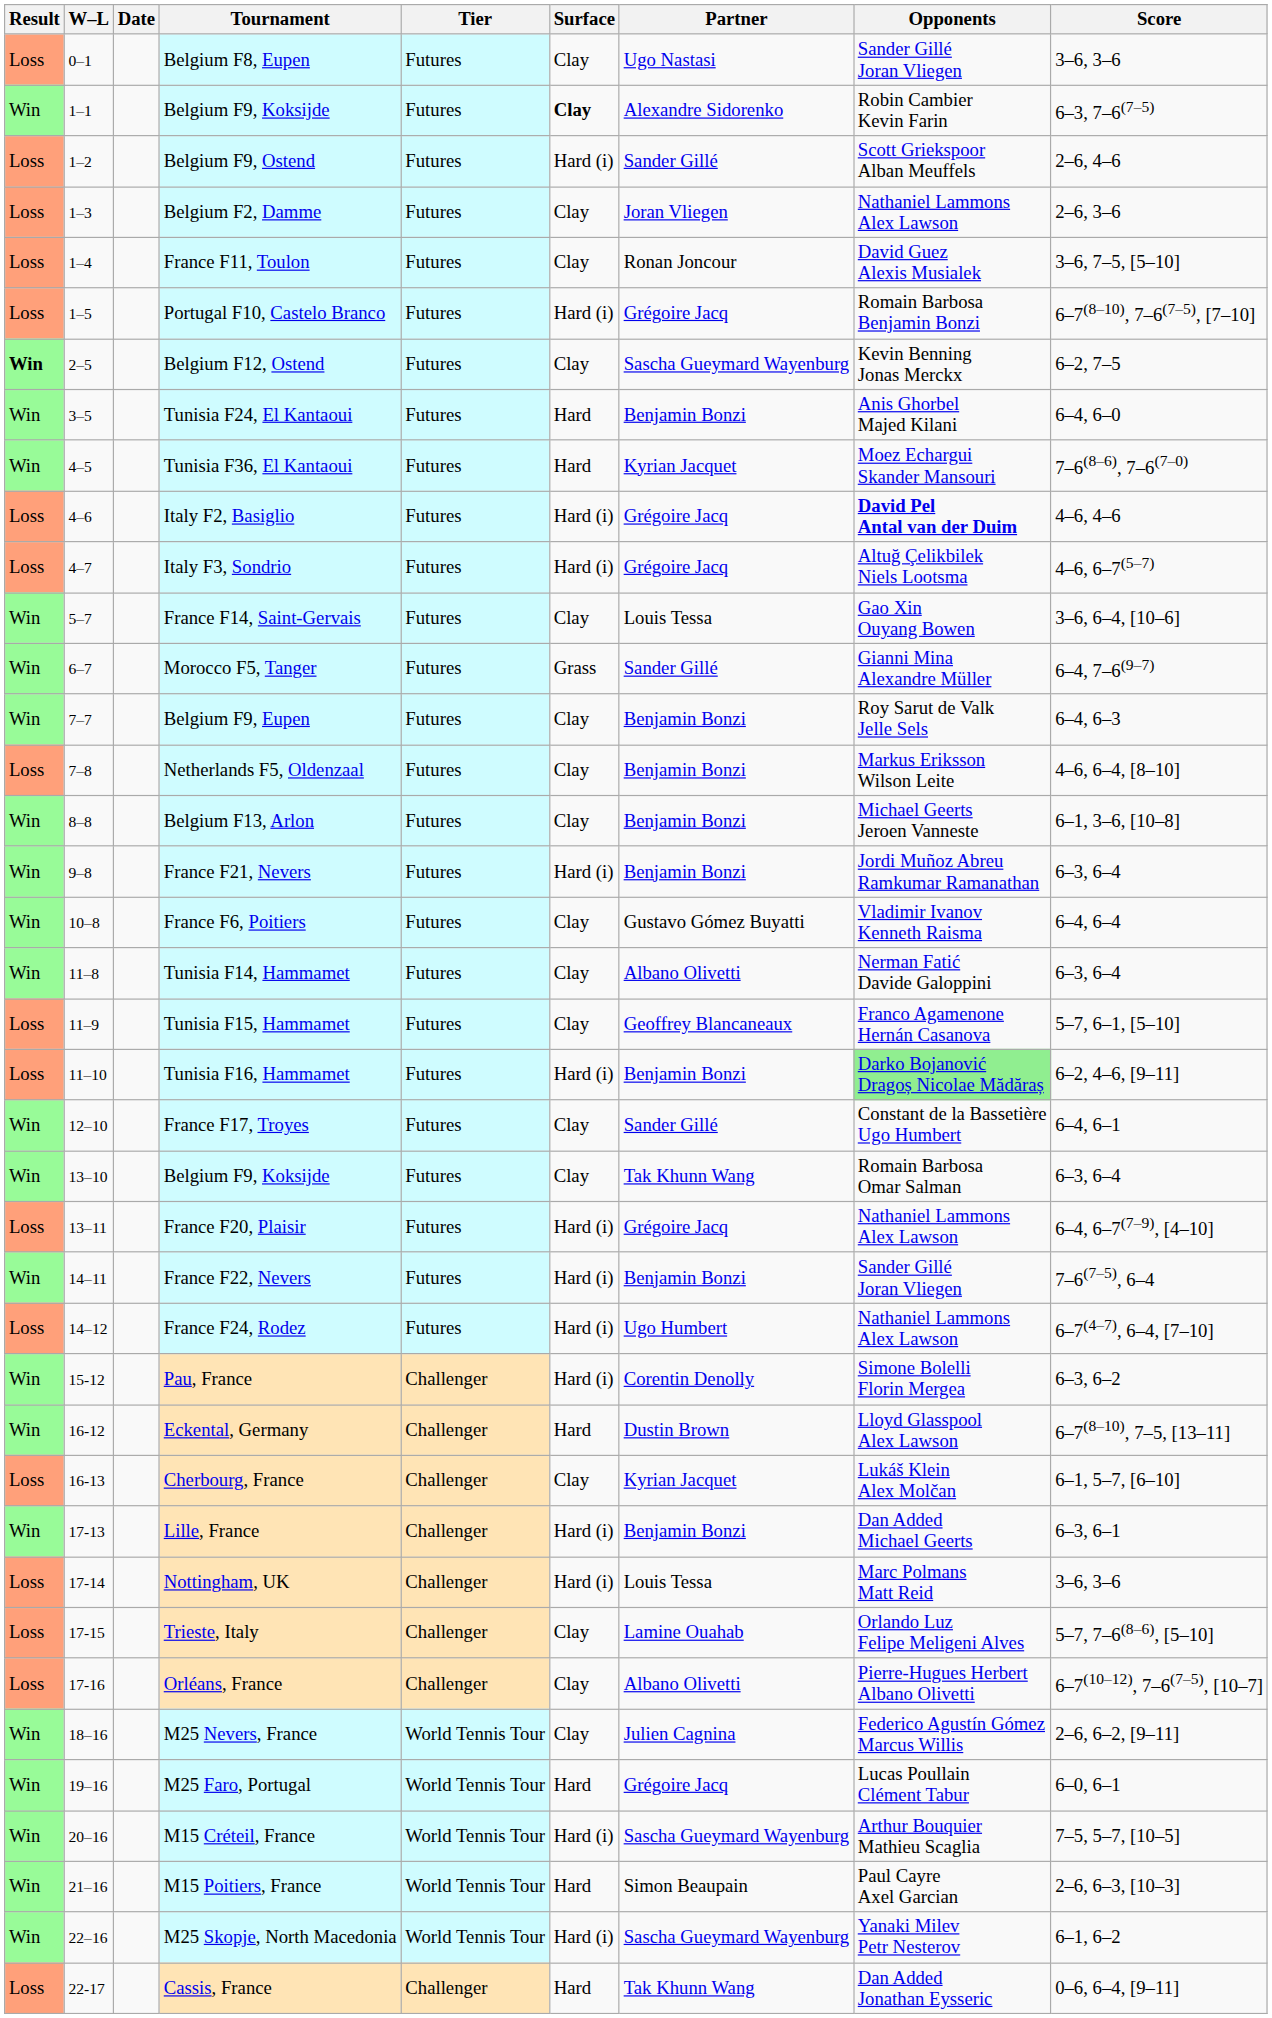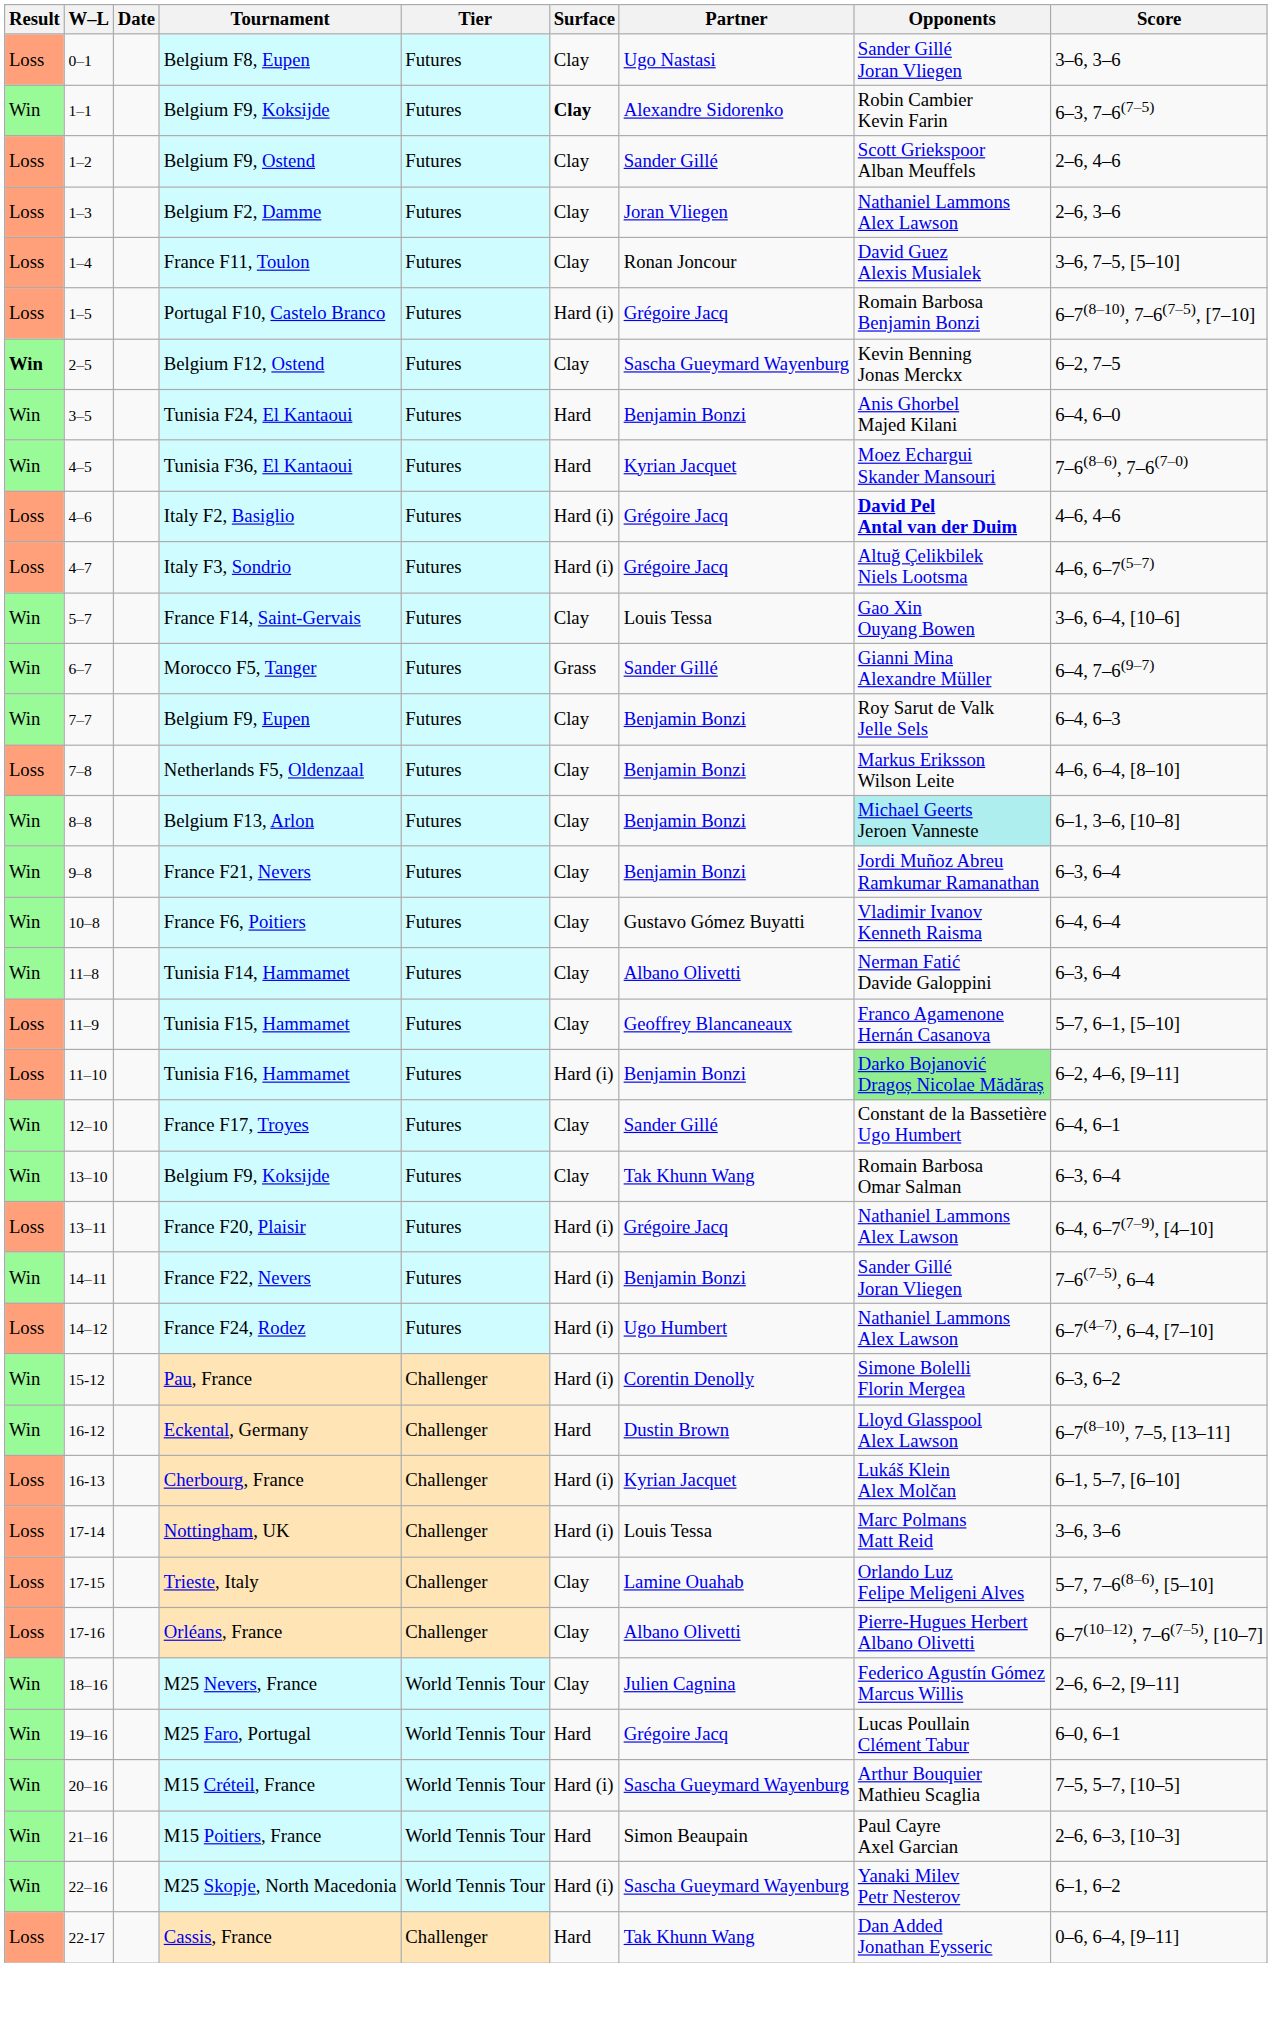Belgium F9, Ostend | Surface: Hard (i) -> Clay
Belgium F13, Arlon | Opponents: no background -> paleturquoise background
France F21, Nevers | Surface: Hard (i) -> Clay
Cherbourg, France | Surface: Clay -> Hard (i)
- row: Win | 17-13 | Lille, France | Challenger | Hard (i) | Benjamin Bonzi | Dan Added Michael Geerts | 6–3, 6–1
